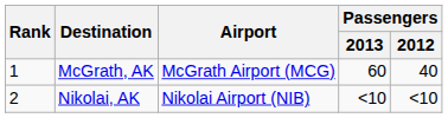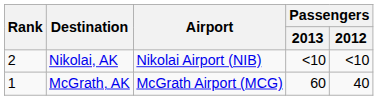rows swapped: McGrath, AK <-> Nikolai, AK
